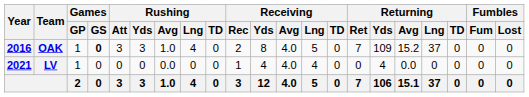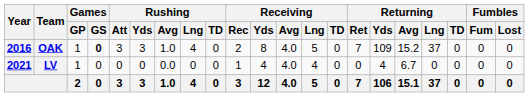LV | Returning / Avg: 0.0 -> 6.7
